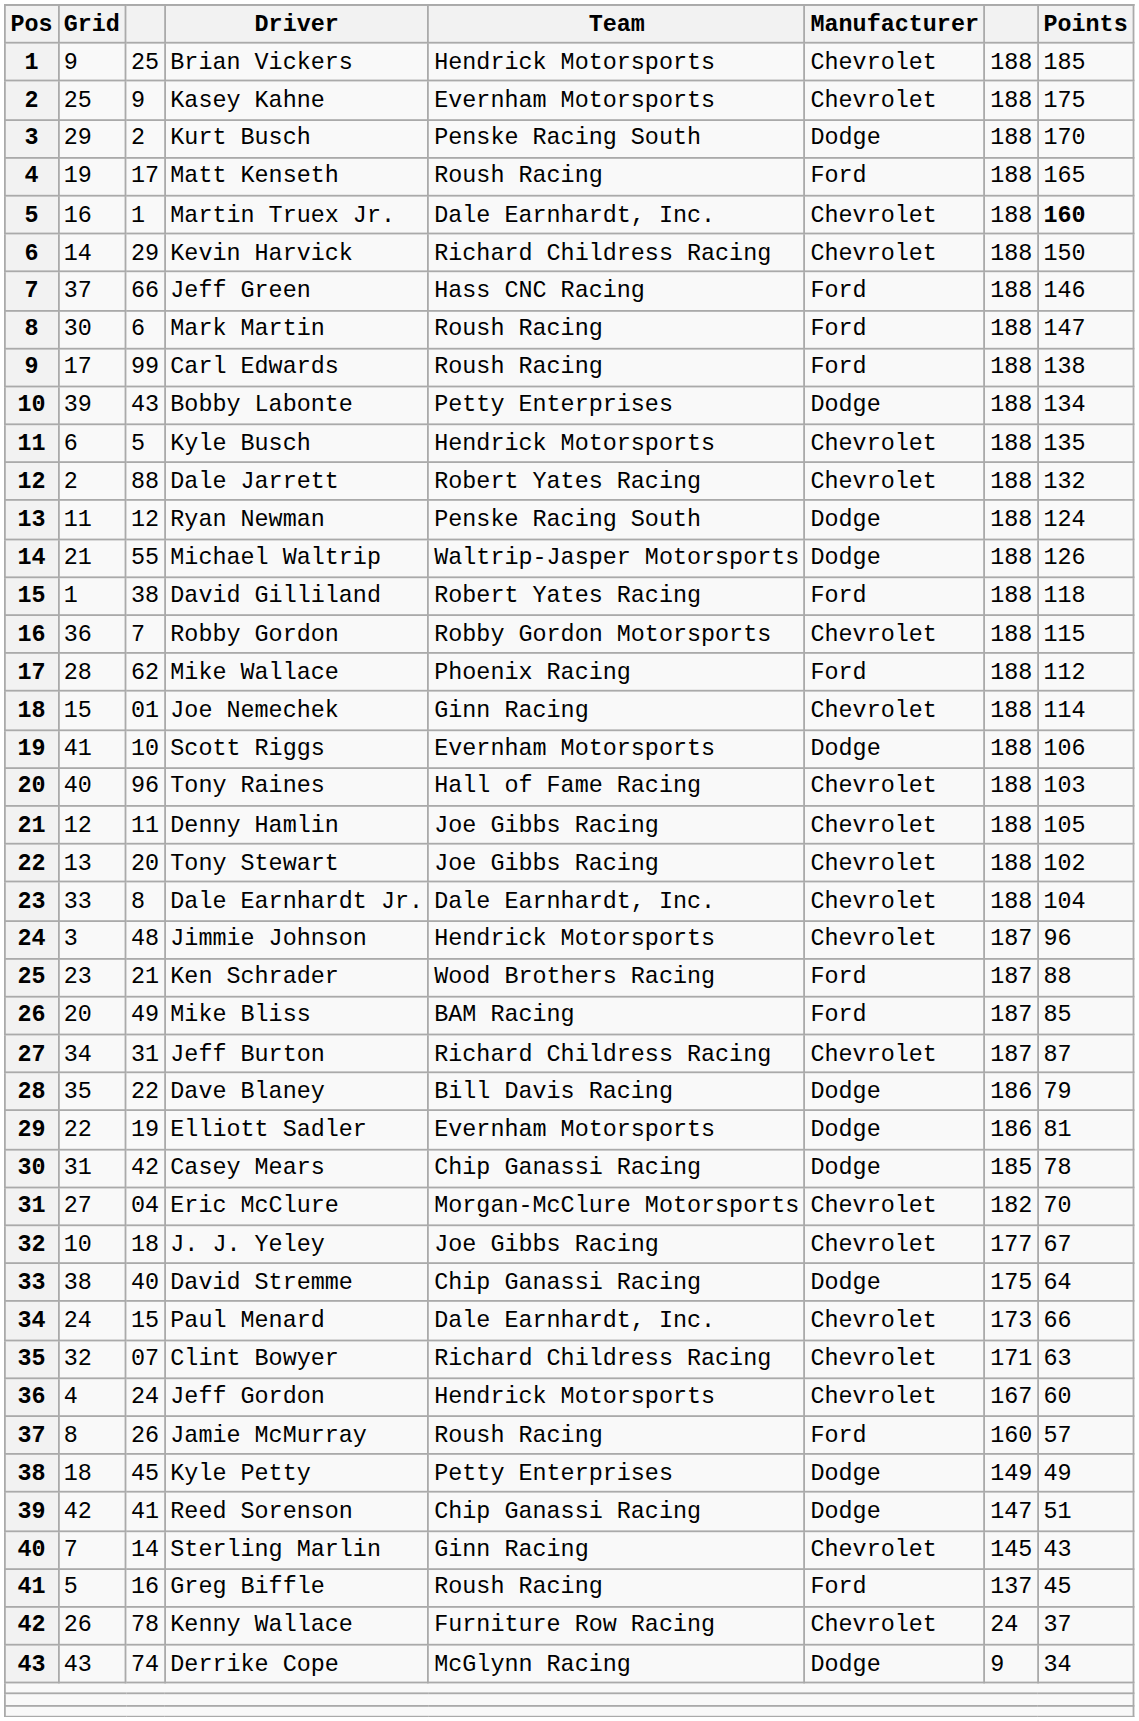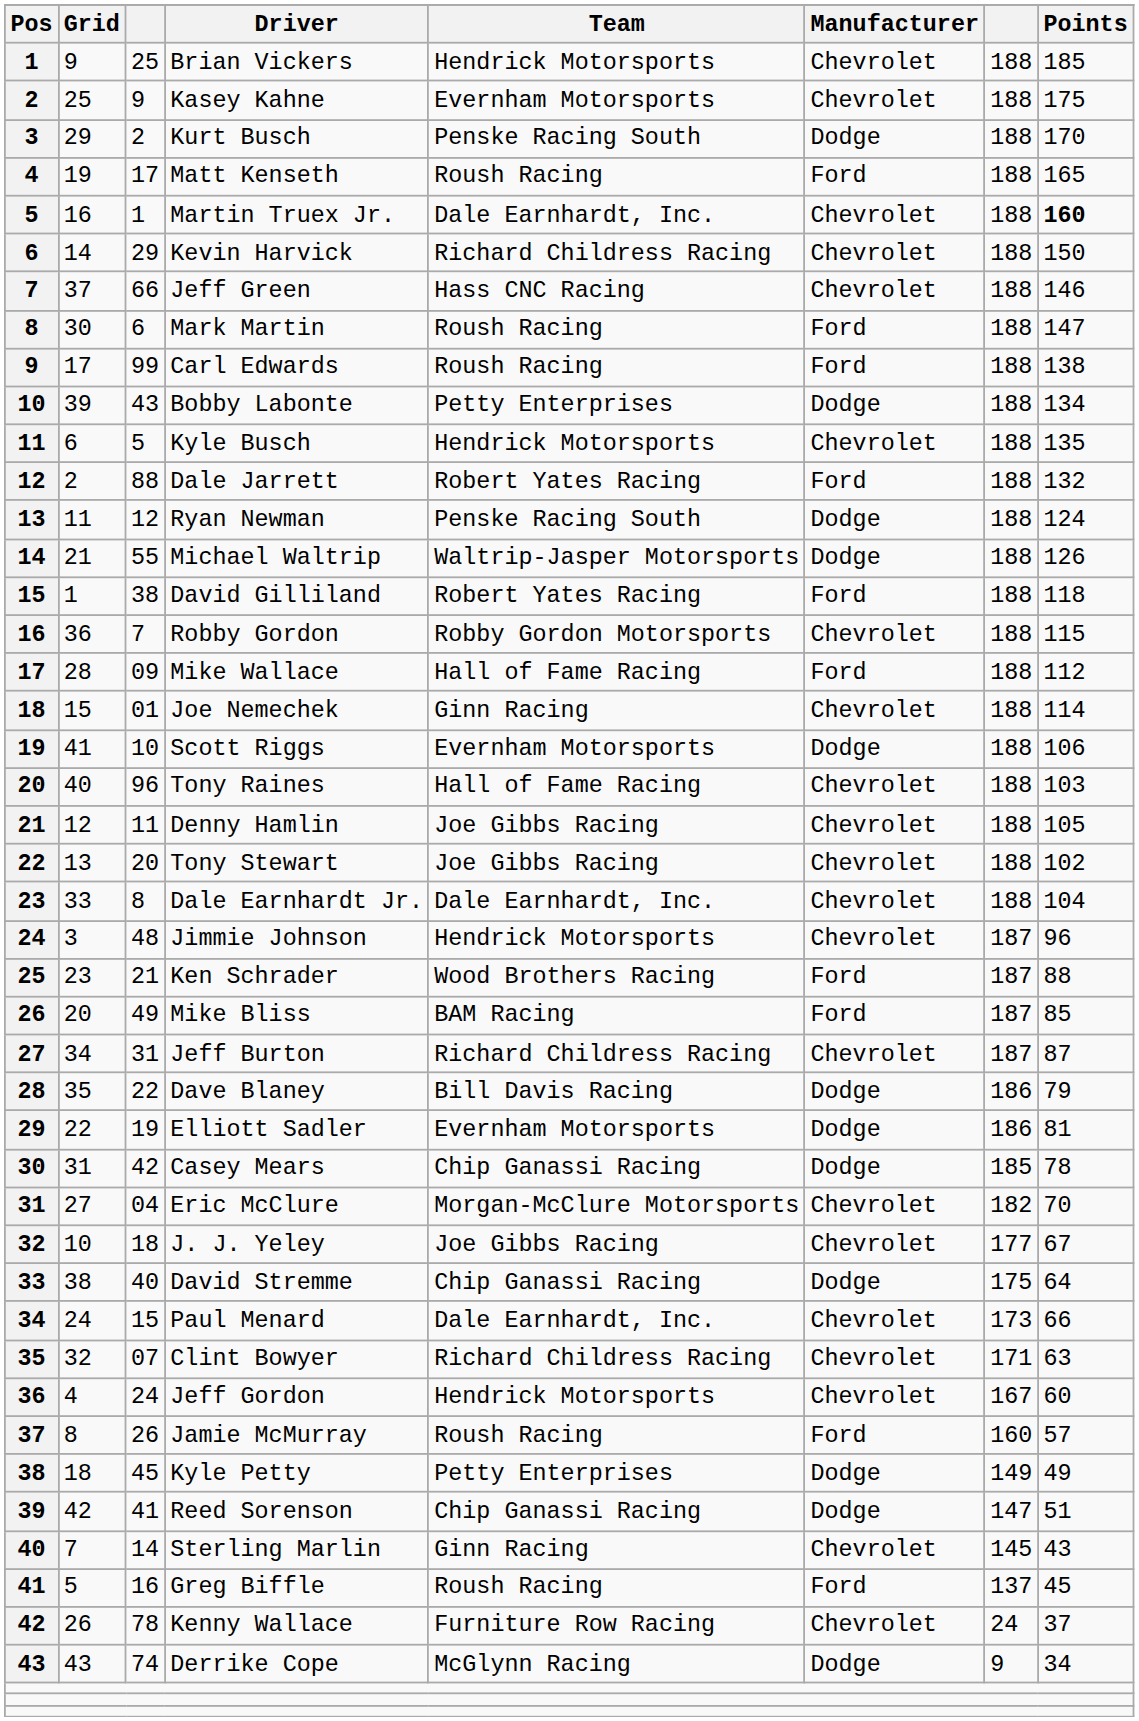Jeff Green | Manufacturer: Ford -> Chevrolet
Dale Jarrett | Manufacturer: Chevrolet -> Ford
Mike Wallace | column 3: 62 -> 09
Mike Wallace | Team: Phoenix Racing -> Hall of Fame Racing
